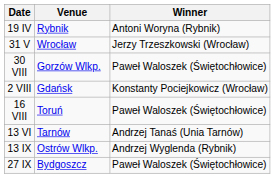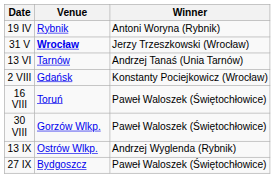31 V | Venue: normal -> bold
rows swapped: 13 VI <-> 30 VIII
